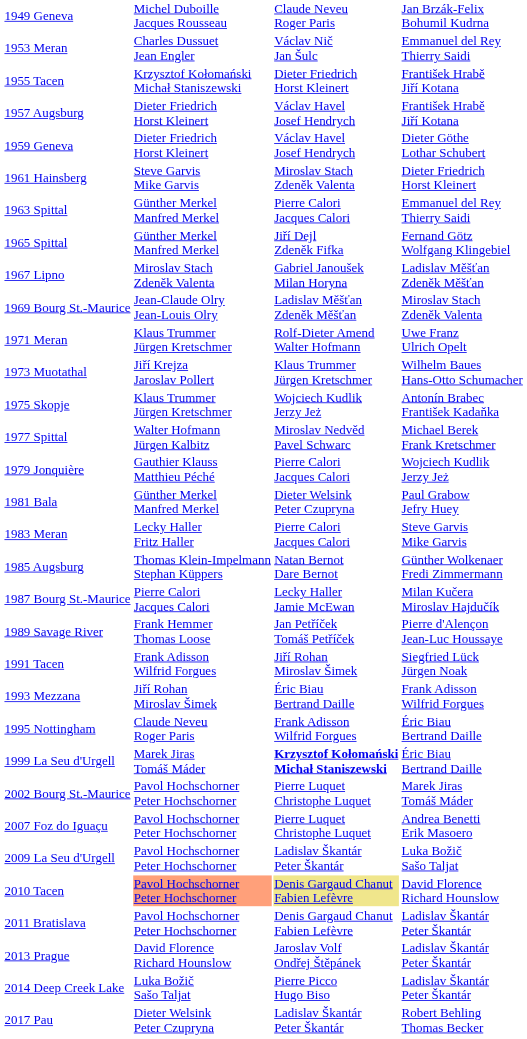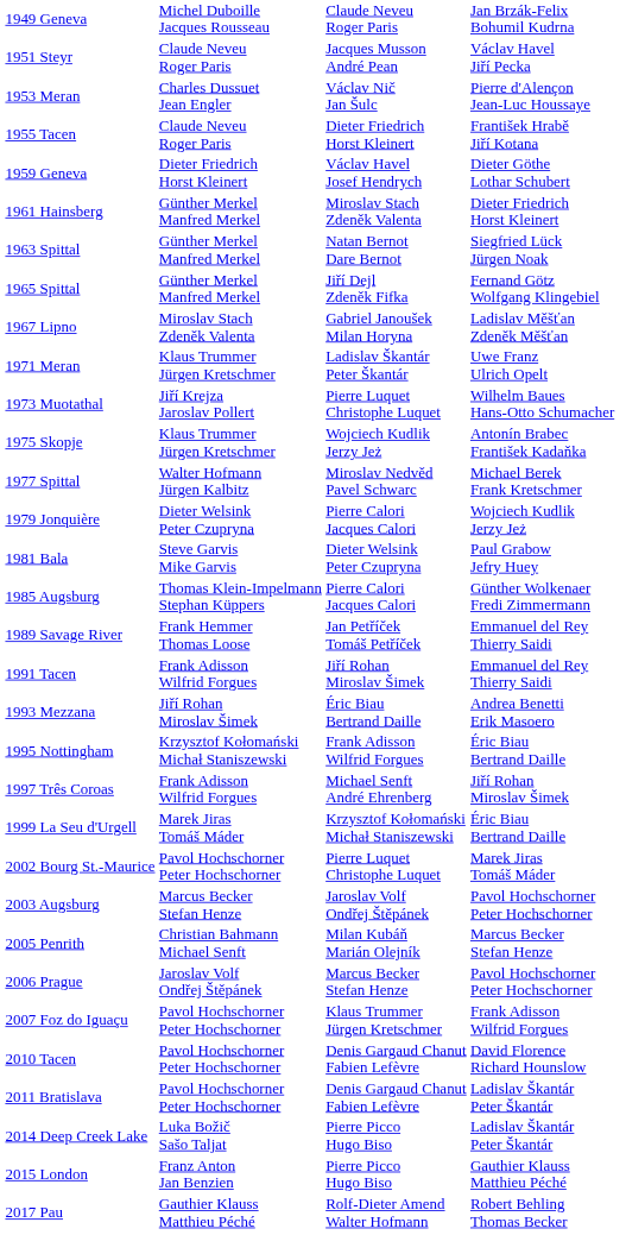+ row: 1951 Steyr | Claude Neveu Roger Paris | Jacques Musson André Pean | Václav Havel Jiří Pecka
1953 Meran | column 4: Emmanuel del Rey Thierry Saidi -> Pierre d'Alençon Jean-Luc Houssaye
1955 Tacen | column 2: Krzysztof Kołomański Michał Staniszewski -> Claude Neveu Roger Paris
- row: 1957 Augsburg | Dieter Friedrich Horst Kleinert | Václav Havel Josef Hendrych | František Hrabě Jiří Kotana
1961 Hainsberg | column 2: Steve Garvis Mike Garvis -> Günther Merkel Manfred Merkel
1963 Spittal | column 3: Pierre Calori Jacques Calori -> Natan Bernot Dare Bernot
1963 Spittal | column 4: Emmanuel del Rey Thierry Saidi -> Siegfried Lück Jürgen Noak
- row: 1969 Bourg St.-Maurice | Jean-Claude Olry Jean-Louis Olry | Ladislav Měšťan Zdeněk Měšťan | Miroslav Stach Zdeněk Valenta
1971 Meran | column 3: Rolf-Dieter Amend Walter Hofmann -> Ladislav Škantár Peter Škantár
1973 Muotathal | column 3: Klaus Trummer Jürgen Kretschmer -> Pierre Luquet Christophe Luquet
1979 Jonquière | column 2: Gauthier Klauss Matthieu Péché -> Dieter Welsink Peter Czupryna
1981 Bala | column 2: Günther Merkel Manfred Merkel -> Steve Garvis Mike Garvis
- row: 1983 Meran | Lecky Haller Fritz Haller | Pierre Calori Jacques Calori | Steve Garvis Mike Garvis
1985 Augsburg | column 3: Natan Bernot Dare Bernot -> Pierre Calori Jacques Calori
- row: 1987 Bourg St.-Maurice | Pierre Calori Jacques Calori | Lecky Haller Jamie McEwan | Milan Kučera Miroslav Hajdučík
1989 Savage River | column 4: Pierre d'Alençon Jean-Luc Houssaye -> Emmanuel del Rey Thierry Saidi
1991 Tacen | column 4: Siegfried Lück Jürgen Noak -> Emmanuel del Rey Thierry Saidi
1993 Mezzana | column 4: Frank Adisson Wilfrid Forgues -> Andrea Benetti Erik Masoero
1995 Nottingham | column 2: Claude Neveu Roger Paris -> Krzysztof Kołomański Michał Staniszewski
+ row: 1997 Três Coroas | Frank Adisson Wilfrid Forgues | Michael Senft André Ehrenberg | Jiří Rohan Miroslav Šimek
1999 La Seu d'Urgell | column 3: bold -> normal
+ row: 2003 Augsburg | Marcus Becker Stefan Henze | Jaroslav Volf Ondřej Štěpánek | Pavol Hochschorner Peter Hochschorner
+ row: 2005 Penrith | Christian Bahmann Michael Senft | Milan Kubáň Marián Olejník | Marcus Becker Stefan Henze
+ row: 2006 Prague | Jaroslav Volf Ondřej Štěpánek | Marcus Becker Stefan Henze | Pavol Hochschorner Peter Hochschorner
2007 Foz do Iguaçu | column 3: Pierre Luquet Christophe Luquet -> Klaus Trummer Jürgen Kretschmer
2007 Foz do Iguaçu | column 4: Andrea Benetti Erik Masoero -> Frank Adisson Wilfrid Forgues
- row: 2009 La Seu d'Urgell | Pavol Hochschorner Peter Hochschorner | Ladislav Škantár Peter Škantár | Luka Božič Sašo Taljat
2010 Tacen | column 2: lightsalmon background -> no background
2010 Tacen | column 3: khaki background -> no background
- row: 2013 Prague | David Florence Richard Hounslow | Jaroslav Volf Ondřej Štěpánek | Ladislav Škantár Peter Škantár
+ row: 2015 London | Franz Anton Jan Benzien | Pierre Picco Hugo Biso | Gauthier Klauss Matthieu Péché
2017 Pau | column 2: Dieter Welsink Peter Czupryna -> Gauthier Klauss Matthieu Péché
2017 Pau | column 3: Ladislav Škantár Peter Škantár -> Rolf-Dieter Amend Walter Hofmann
